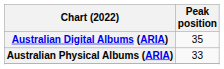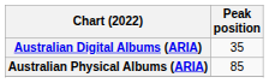Australian Physical Albums (ARIA) | Peak position: 33 -> 85
